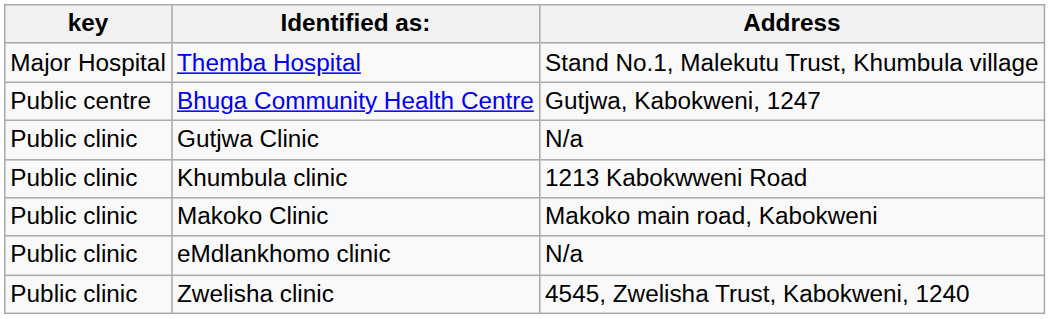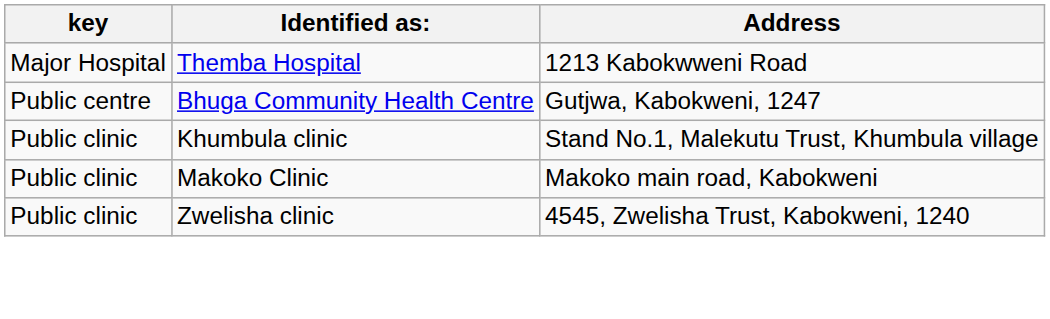Themba Hospital | Address: Stand No.1, Malekutu Trust, Khumbula village -> 1213 Kabokwweni Road
- row: Public clinic | Gutjwa Clinic | N/a
Khumbula clinic | Address: 1213 Kabokwweni Road -> Stand No.1, Malekutu Trust, Khumbula village
- row: Public clinic | eMdlankhomo clinic | N/a
